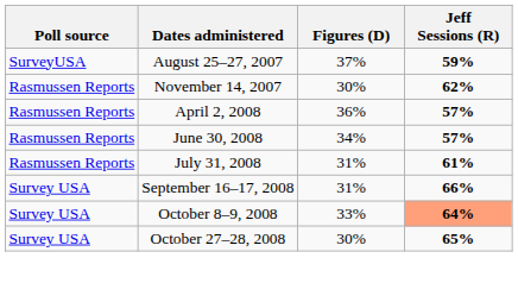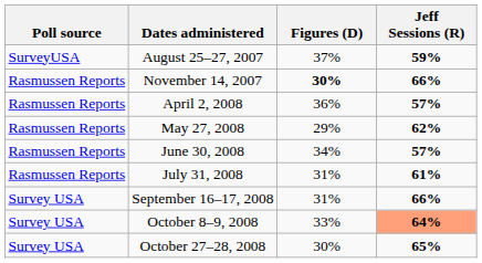November 14, 2007 | Figures (D): normal -> bold
November 14, 2007 | Jeff Sessions (R): 62% -> 66%
+ row: Rasmussen Reports | May 27, 2008 | 29% | 62%
